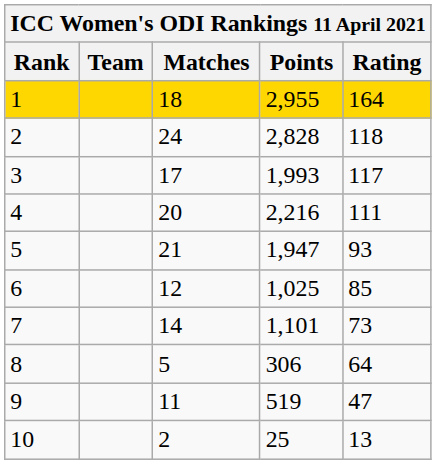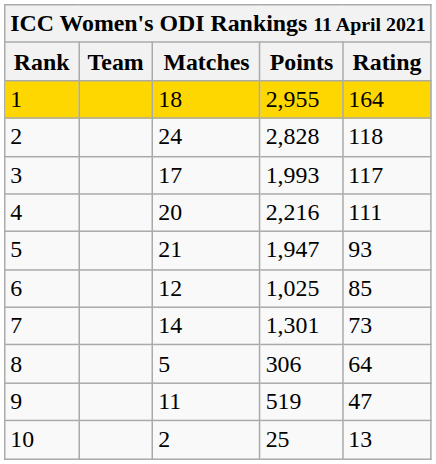7 | Points: 1,101 -> 1,301
